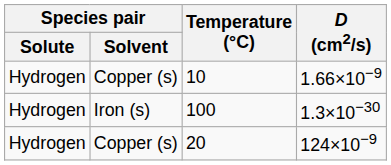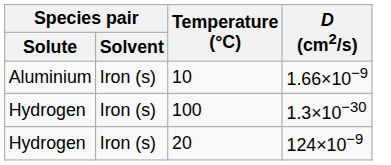10 | Species pair / Solute: Hydrogen -> Aluminium
10 | Species pair / Solvent: Copper (s) -> Iron (s)
20 | Species pair / Solvent: Copper (s) -> Iron (s)
